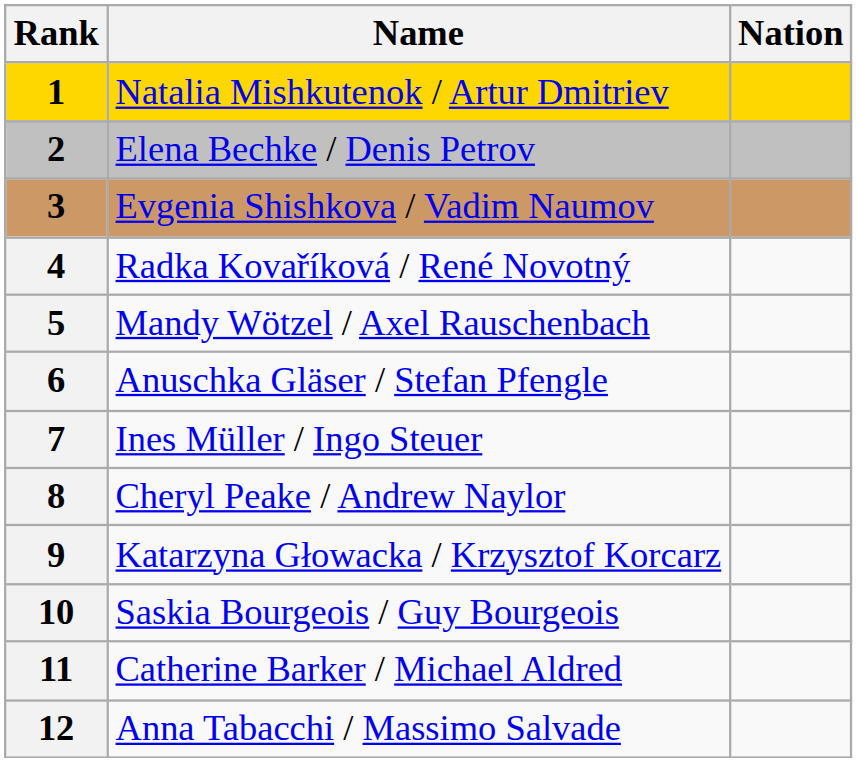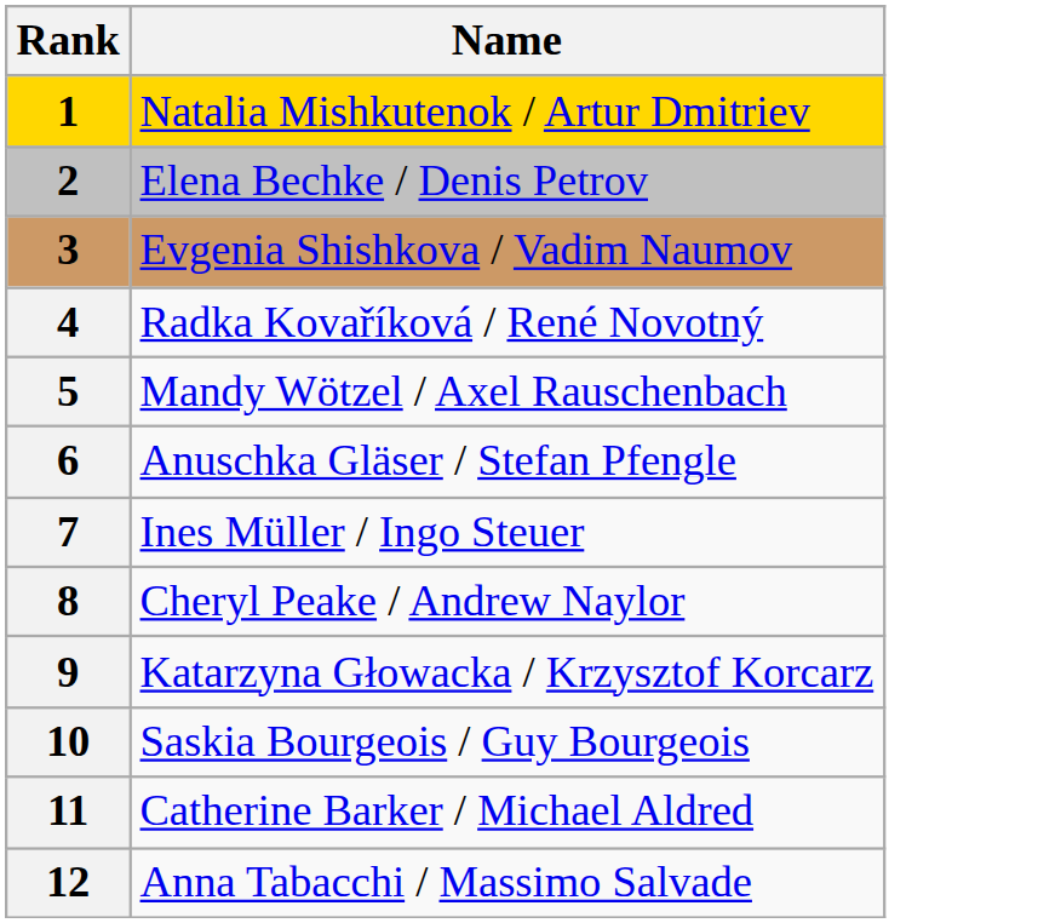- column: Nation
